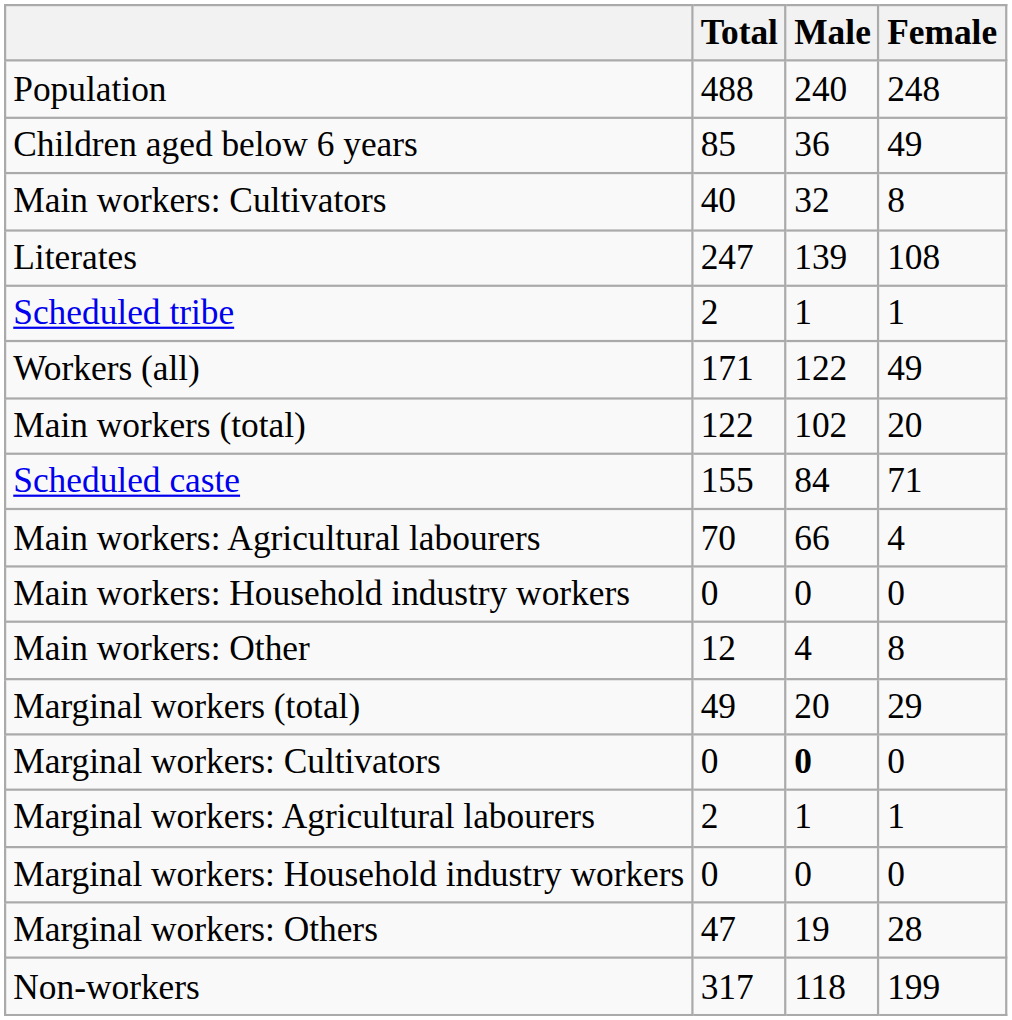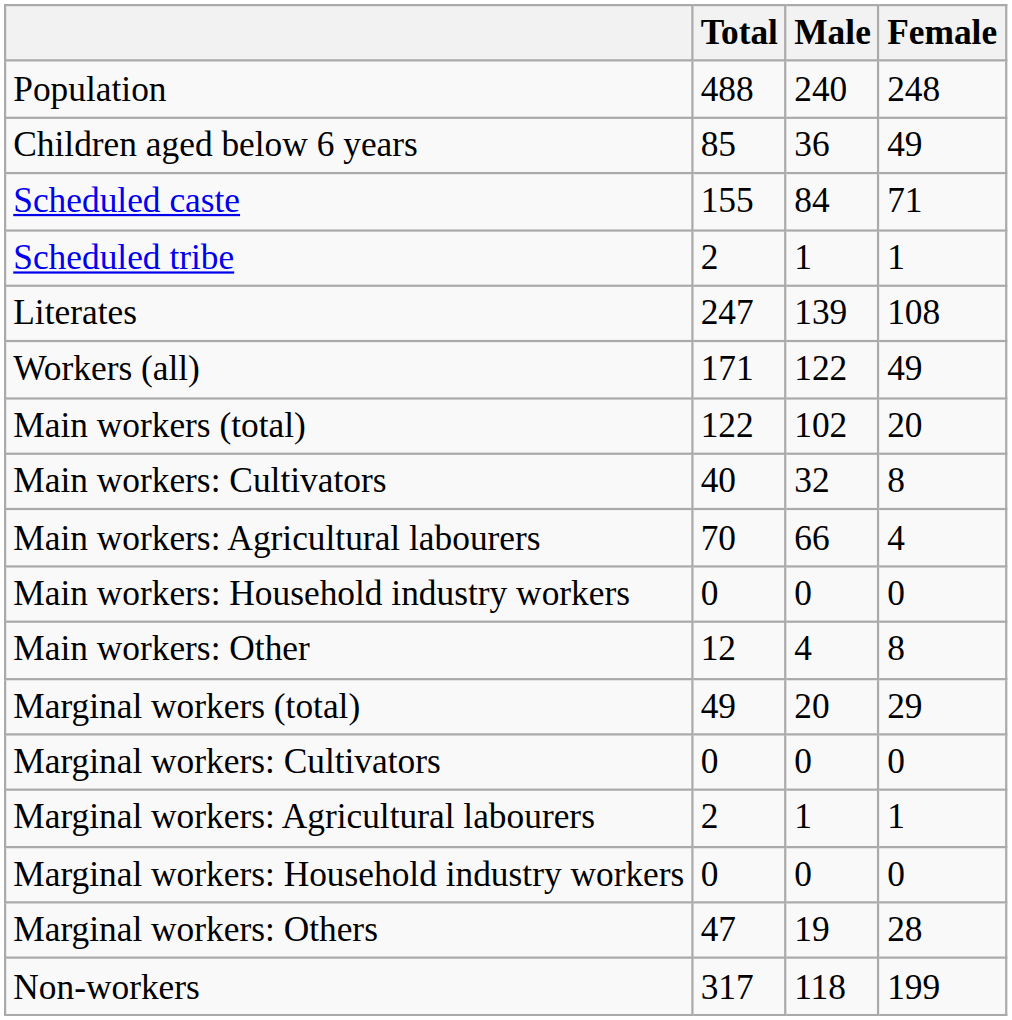rows swapped: Scheduled caste <-> Main workers: Cultivators
rows swapped: Scheduled tribe <-> Literates
Marginal workers: Cultivators | Male: bold -> normal
